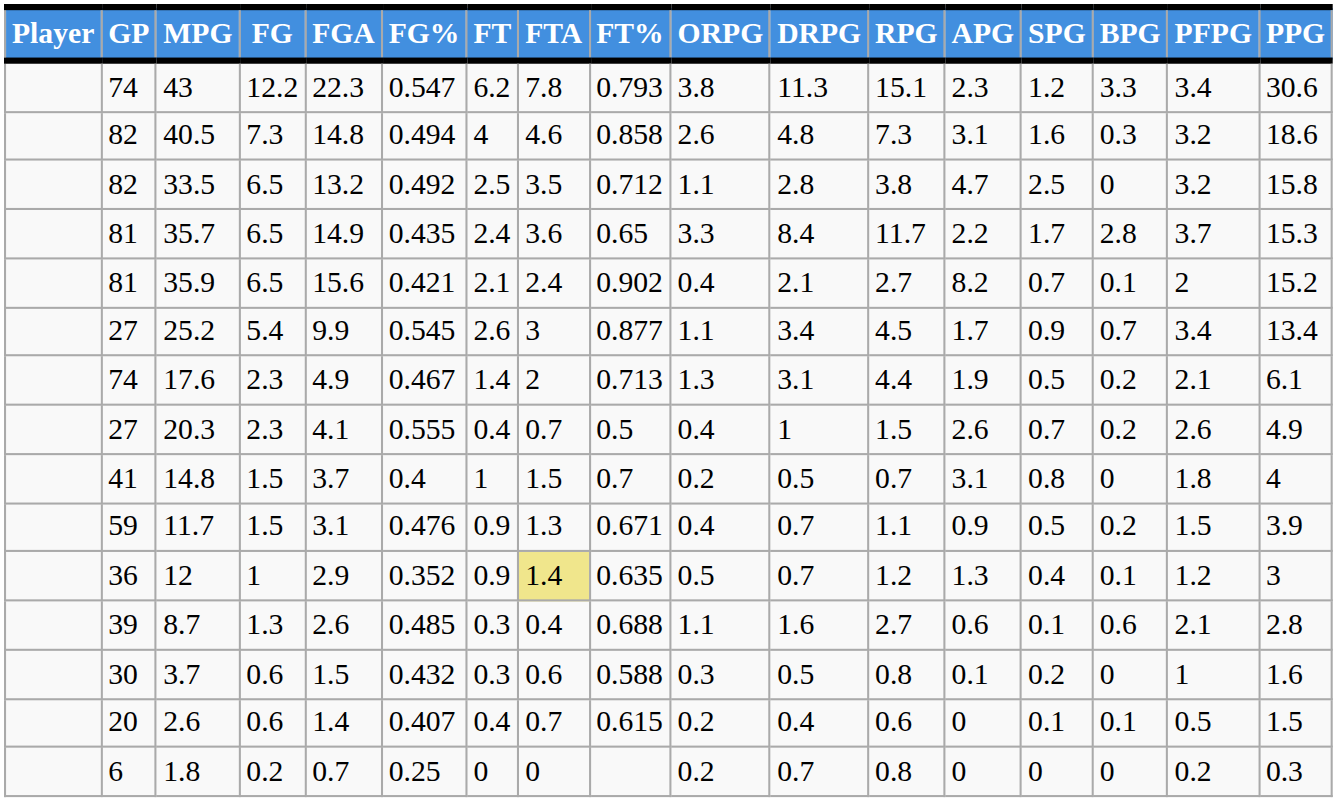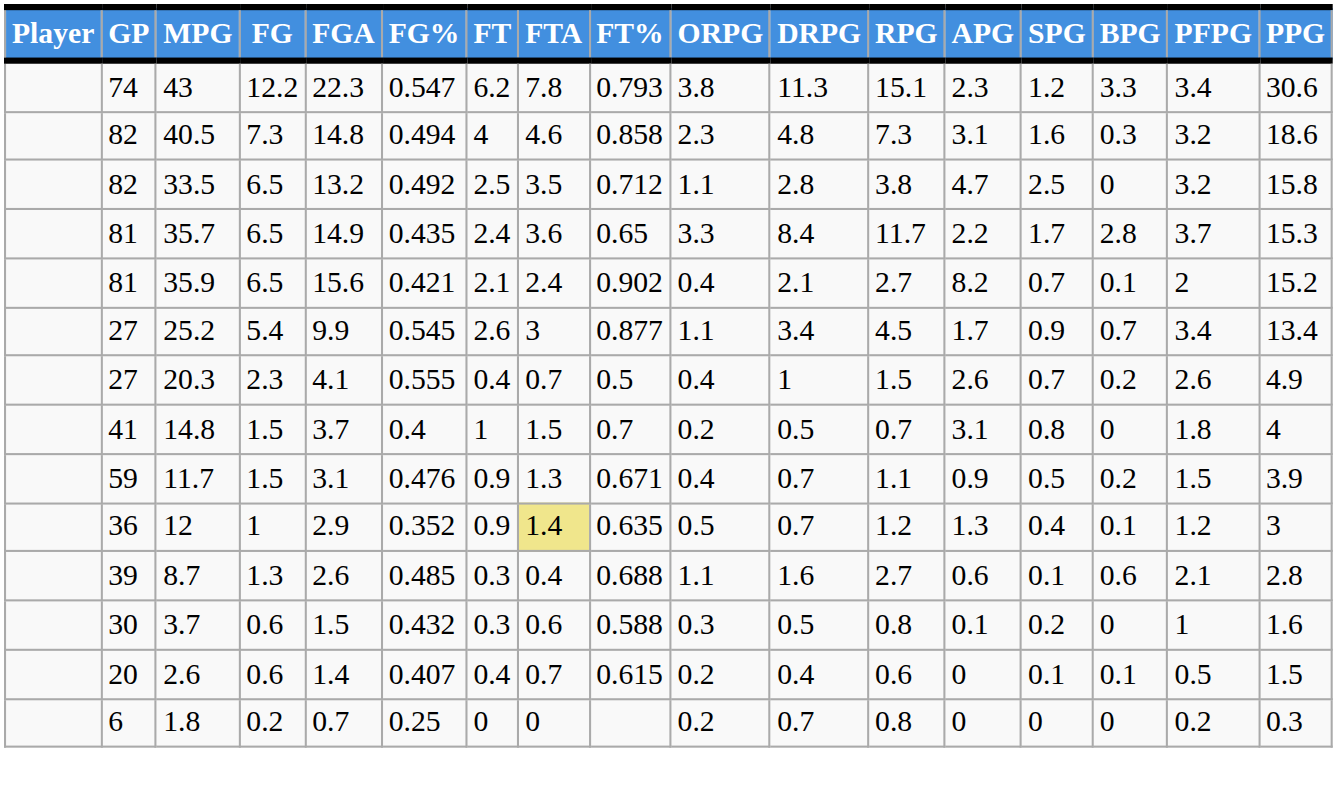40.5 | ORPG: 2.6 -> 2.3
- row: 74 | 17.6 | 2.3 | 4.9 | 0.467 | 1.4 | 2 | 0.713 | 1.3 | 3.1 | 4.4 | 1.9 | 0.5 | 0.2 | 2.1 | 6.1
